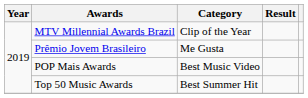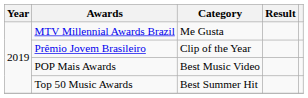MTV Millennial Awards Brazil | Category: Clip of the Year -> Me Gusta
Prêmio Jovem Brasileiro | Category: Me Gusta -> Clip of the Year
